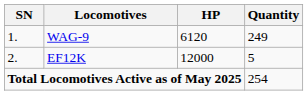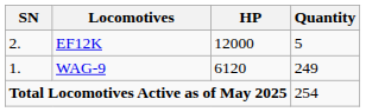rows swapped: WAG-9 <-> EF12K
